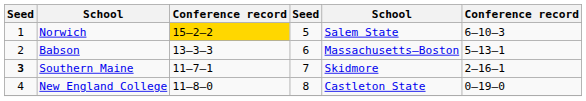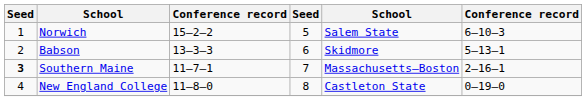Norwich | column 3: gold background -> no background
Babson | column 5: Massachusetts–Boston -> Skidmore
Southern Maine | column 5: Skidmore -> Massachusetts–Boston
